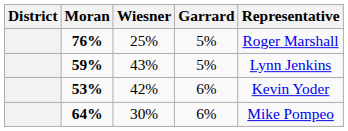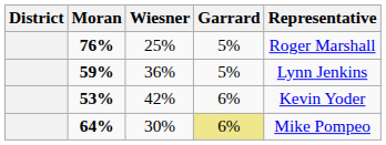59% | Wiesner: 43% -> 36%
64% | Garrard: no background -> khaki background
